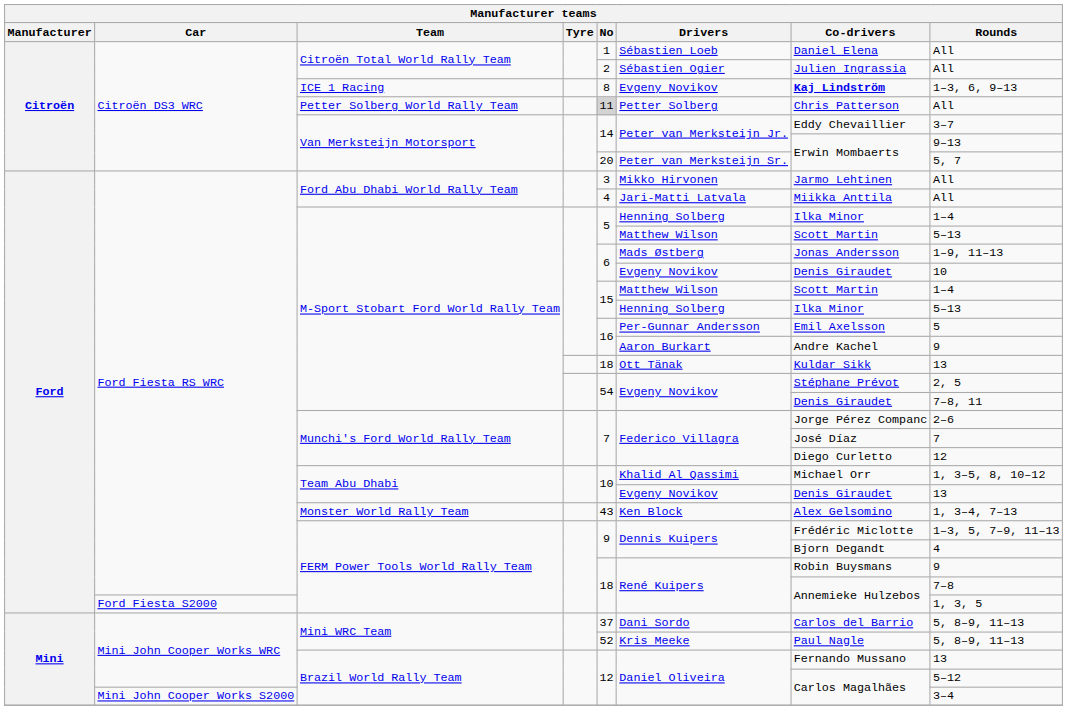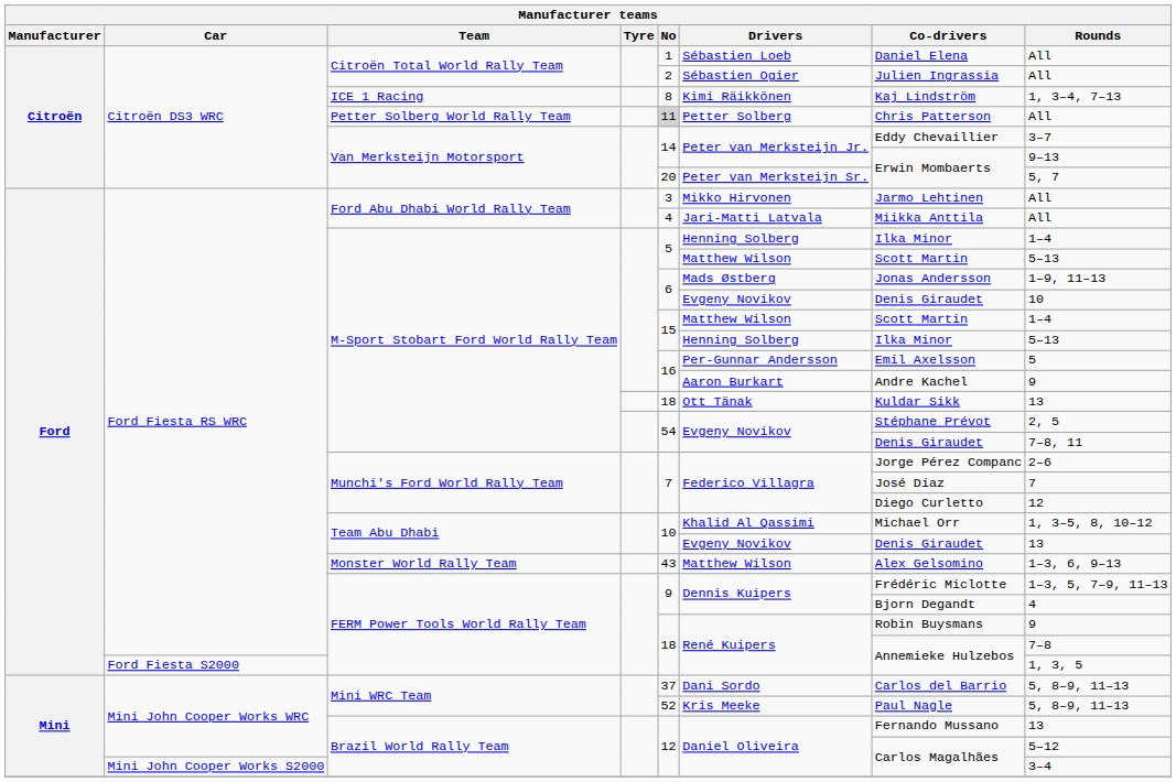ICE 1 Racing | Drivers: Evgeny Novikov -> Kimi Räikkönen
ICE 1 Racing | Co-drivers: bold -> normal
ICE 1 Racing | Rounds: 1–3, 6, 9–13 -> 1, 3–4, 7–13
Monster World Rally Team | Drivers: Ken Block -> Matthew Wilson
Monster World Rally Team | Rounds: 1, 3–4, 7–13 -> 1–3, 6, 9–13
